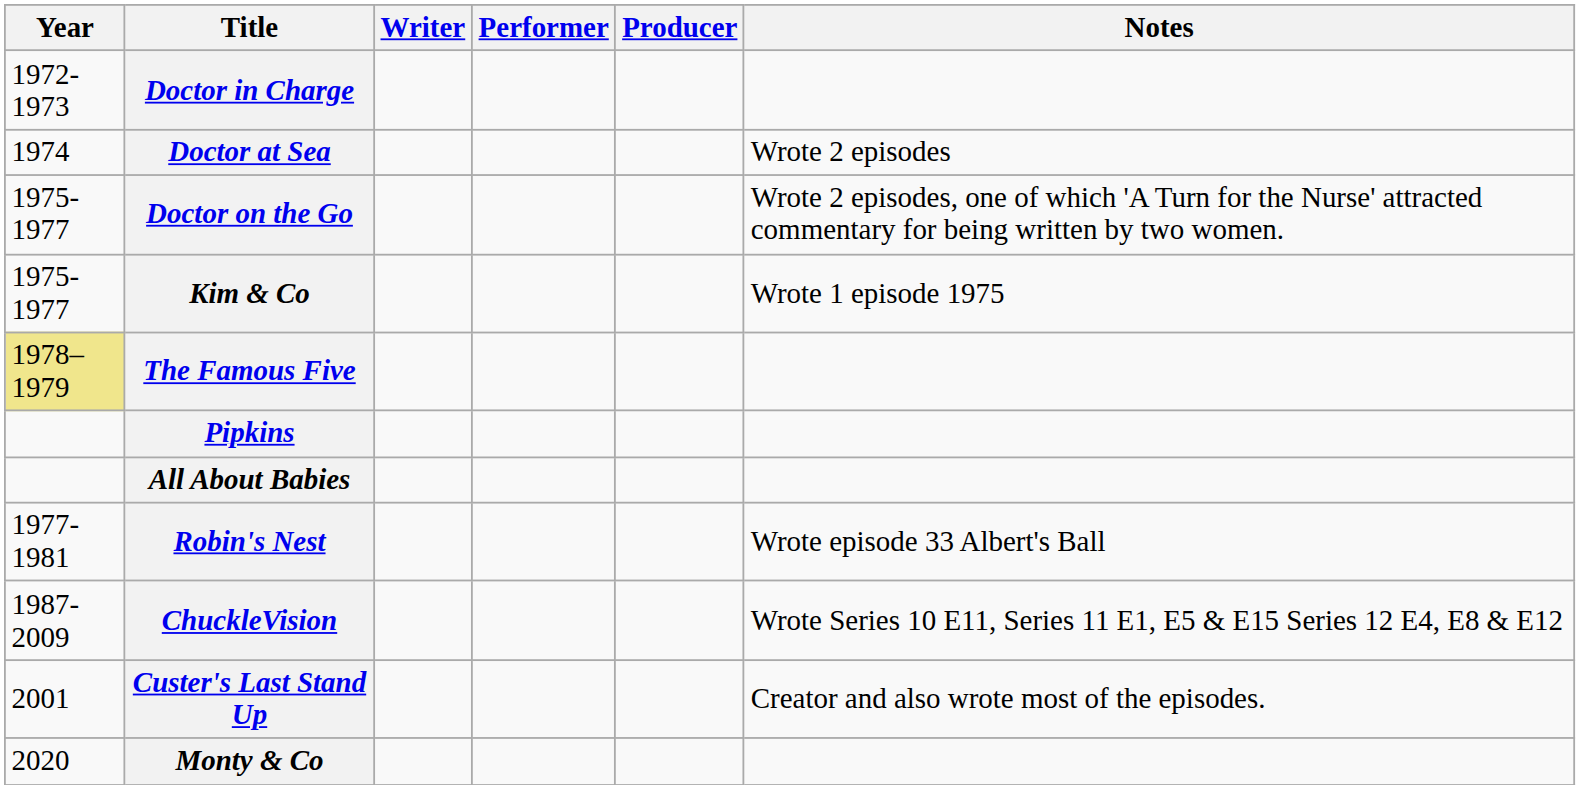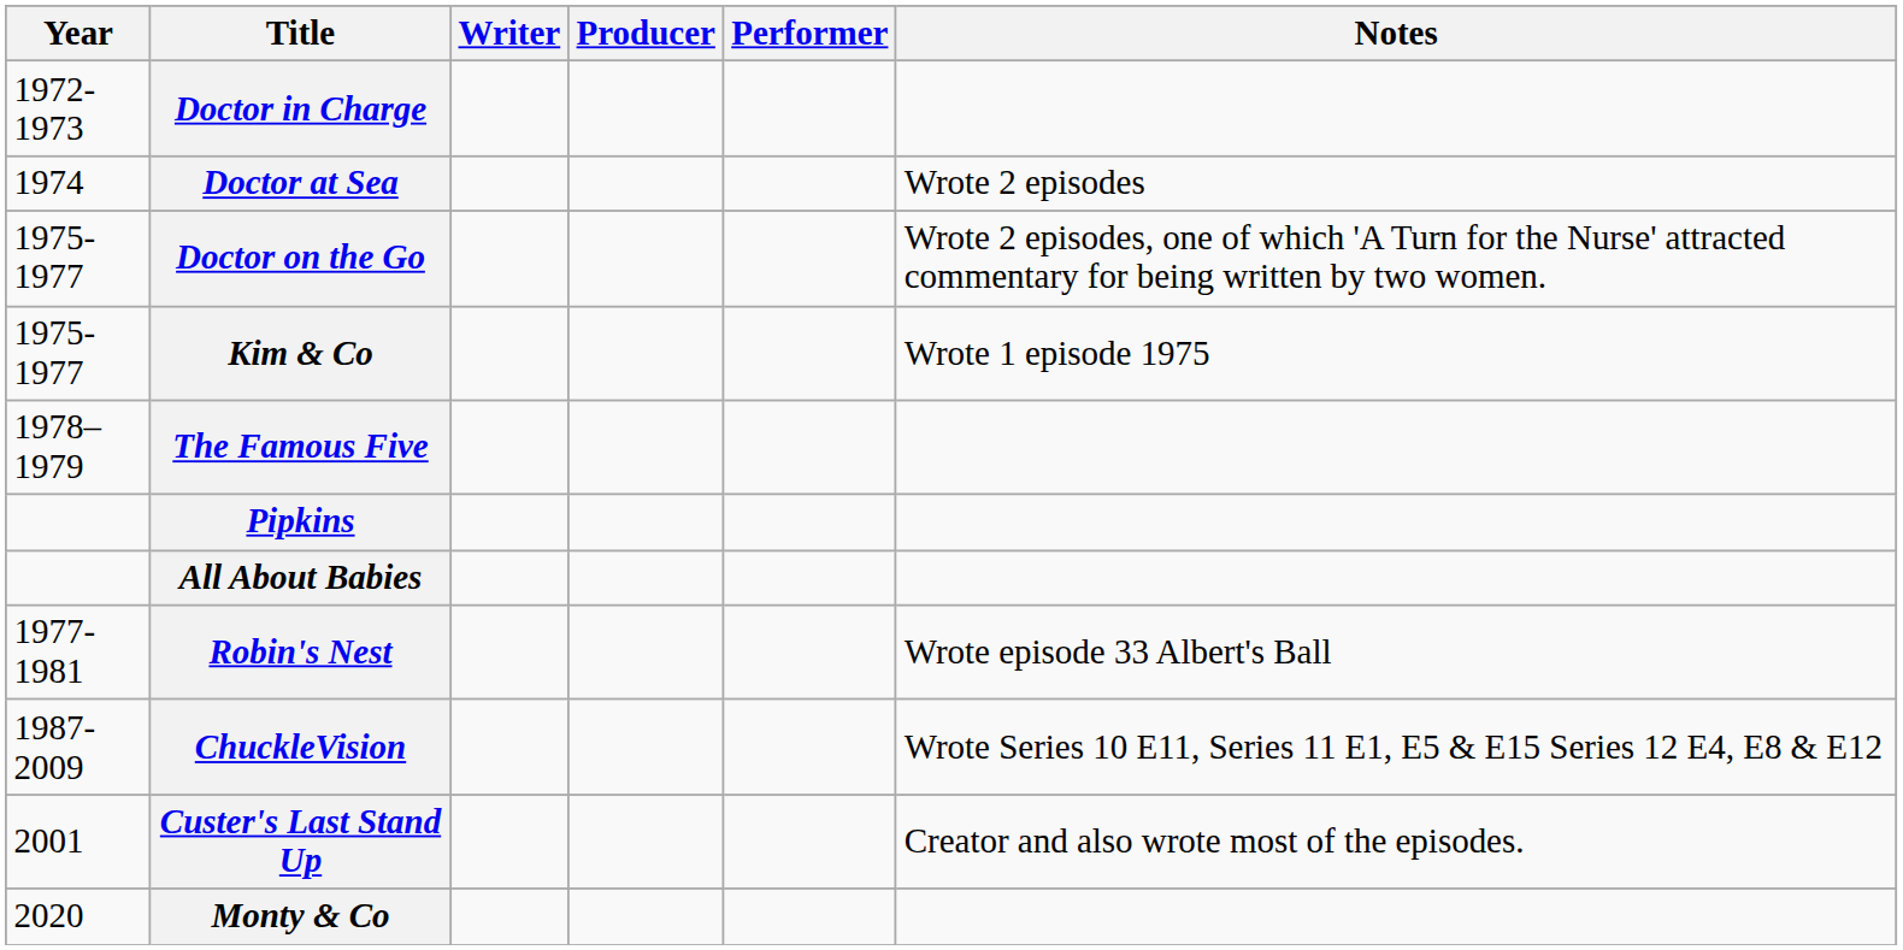columns swapped: Producer <-> Performer
The Famous Five | Year: khaki background -> no background
